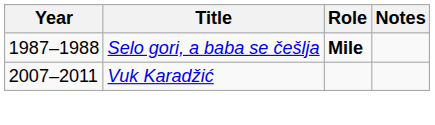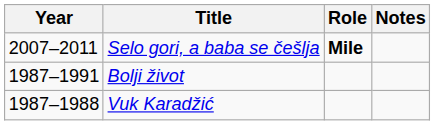Selo gori, a baba se češlja | Year: 1987–1988 -> 2007–2011
+ row: 1987–1991 | Bolji život
Vuk Karadžić | Year: 2007–2011 -> 1987–1988
